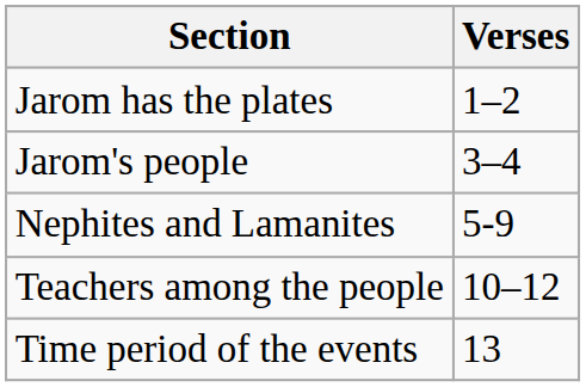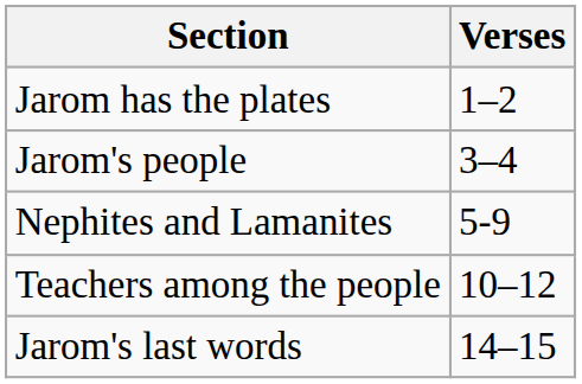- row: Time period of the events | 13
+ row: Jarom's last words | 14–15
